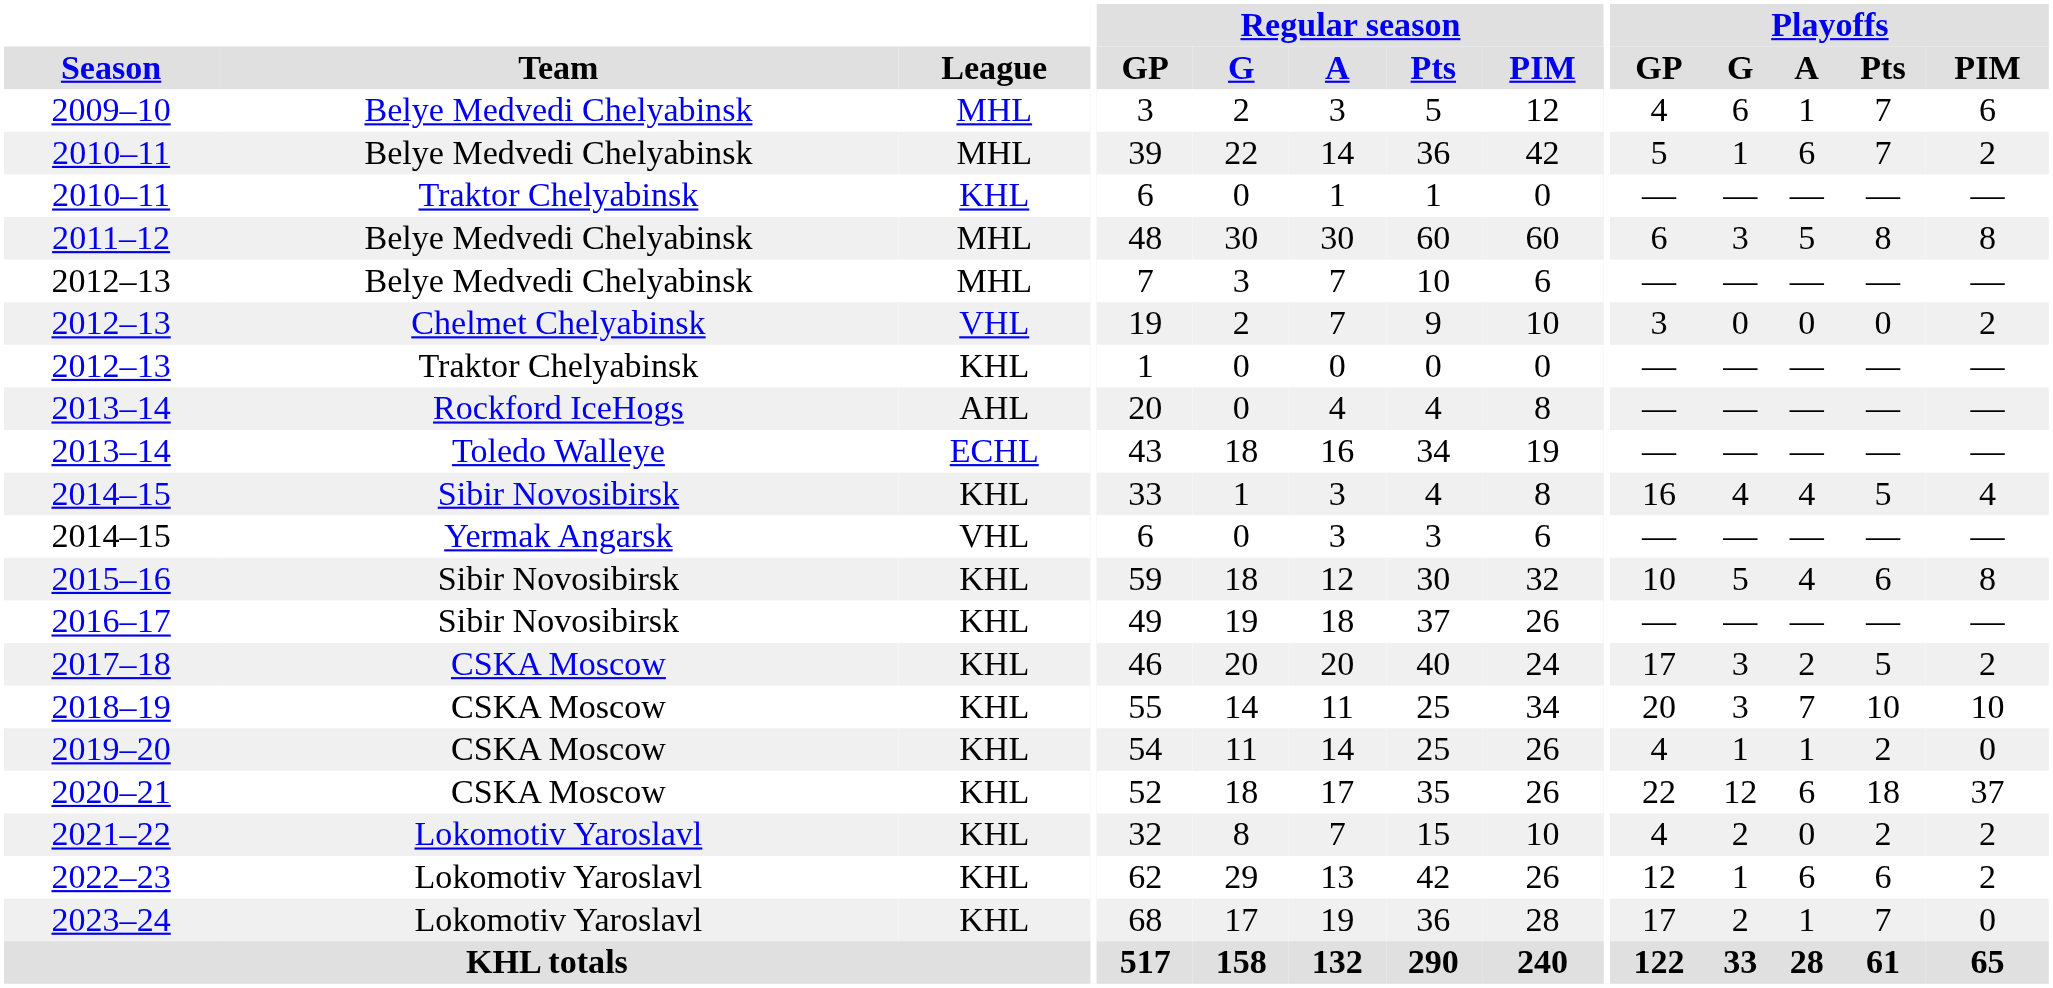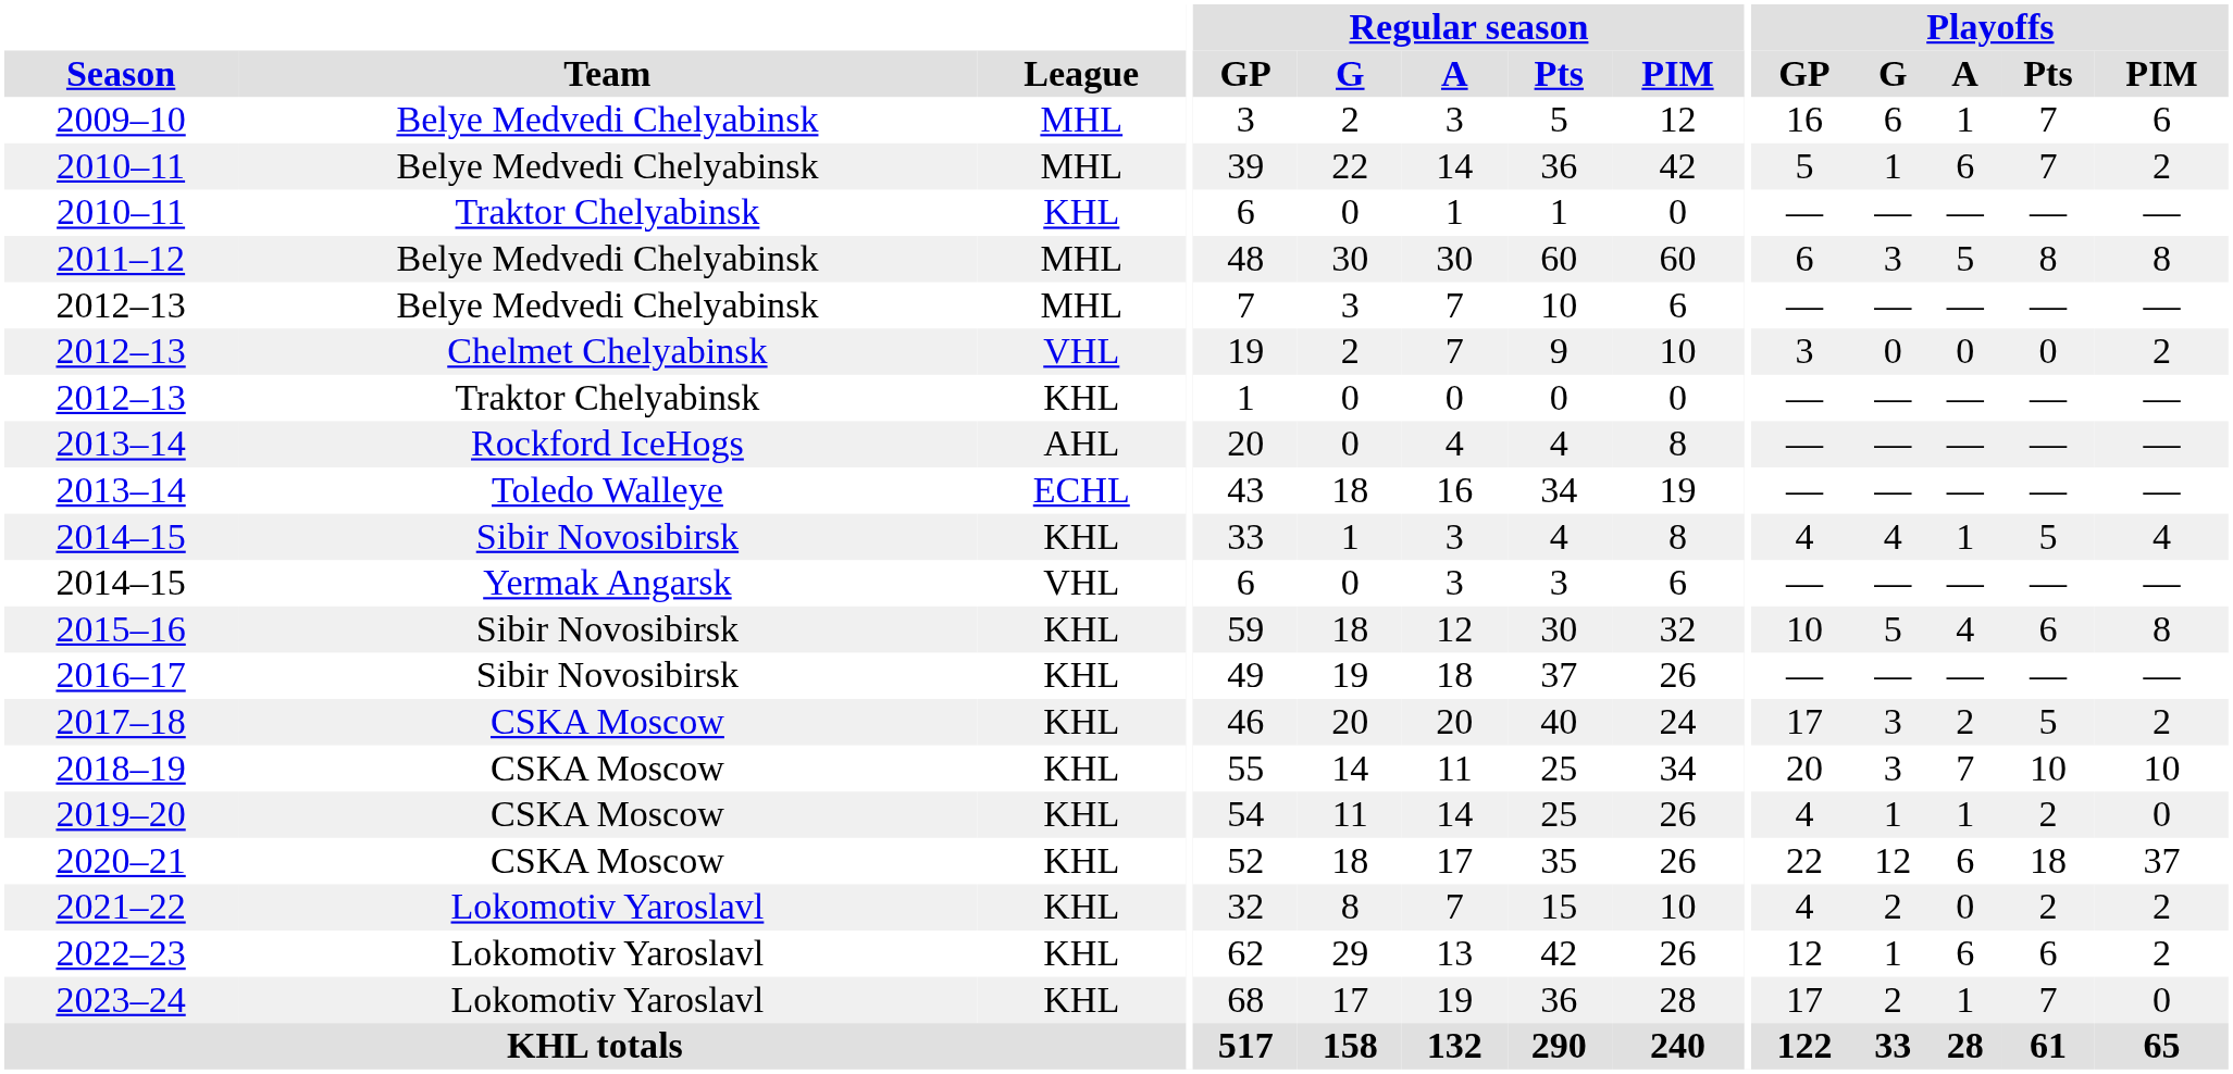2009–10 | Playoffs / GP: 4 -> 16
2014–15 / Sibir Novosibirsk | Playoffs / GP: 16 -> 4
2014–15 / Sibir Novosibirsk | Playoffs / A: 4 -> 1
